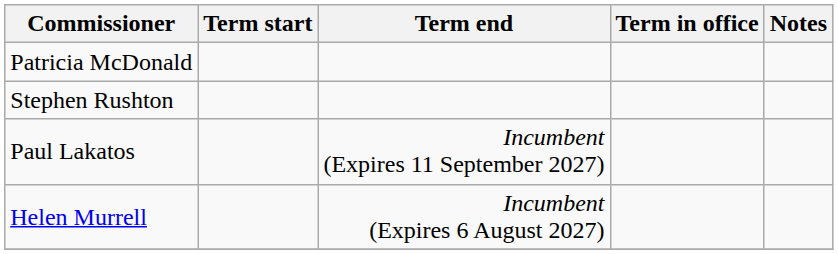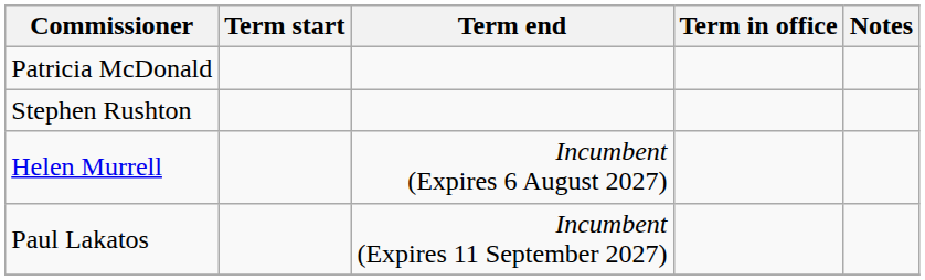rows swapped: Helen Murrell <-> Paul Lakatos
